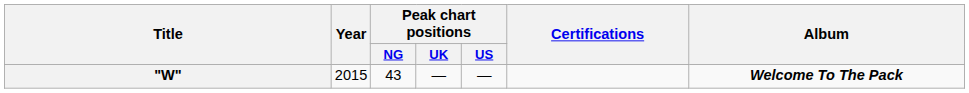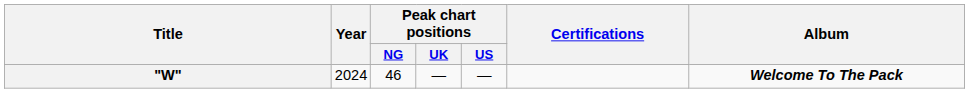"W" | Year: 2015 -> 2024
"W" | Peak chart positions / NG: 43 -> 46
